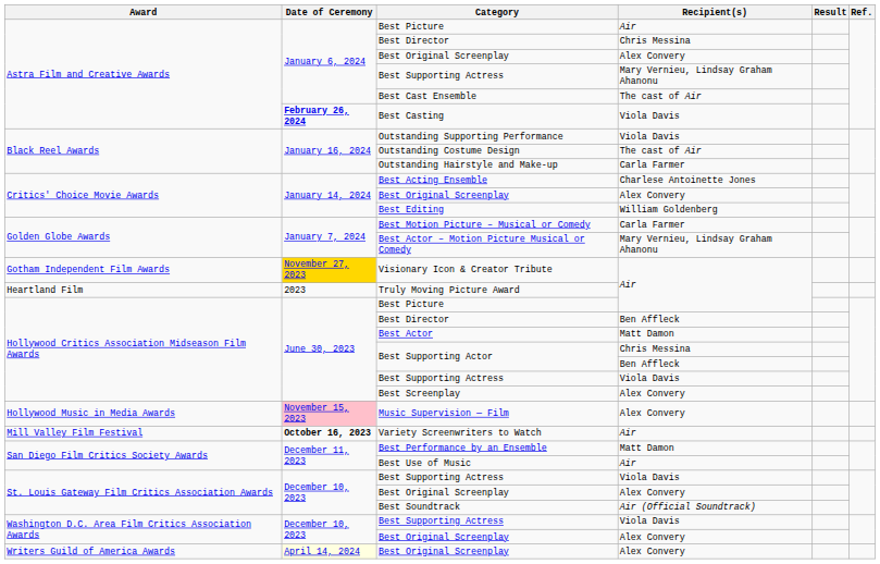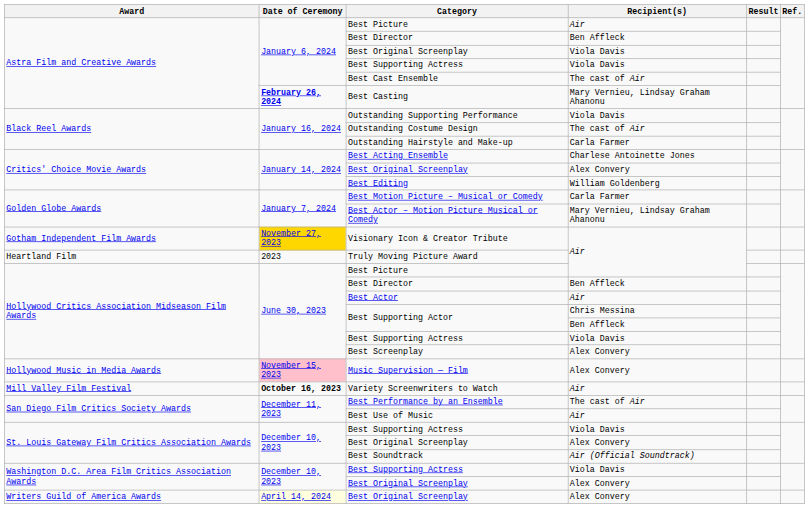Astra Film and Creative Awards / Best Director | Recipient(s): Chris Messina -> Ben Affleck
Astra Film and Creative Awards / Best Original Screenplay | Recipient(s): Alex Convery -> Viola Davis
Astra Film and Creative Awards / Best Supporting Actress | Recipient(s): Mary Vernieu, Lindsay Graham Ahanonu -> Viola Davis
Best Casting | Recipient(s): Viola Davis -> Mary Vernieu, Lindsay Graham Ahanonu
Best Actor | Recipient(s): Matt Damon -> Air
Best Performance by an Ensemble | Recipient(s): Matt Damon -> The cast of Air
